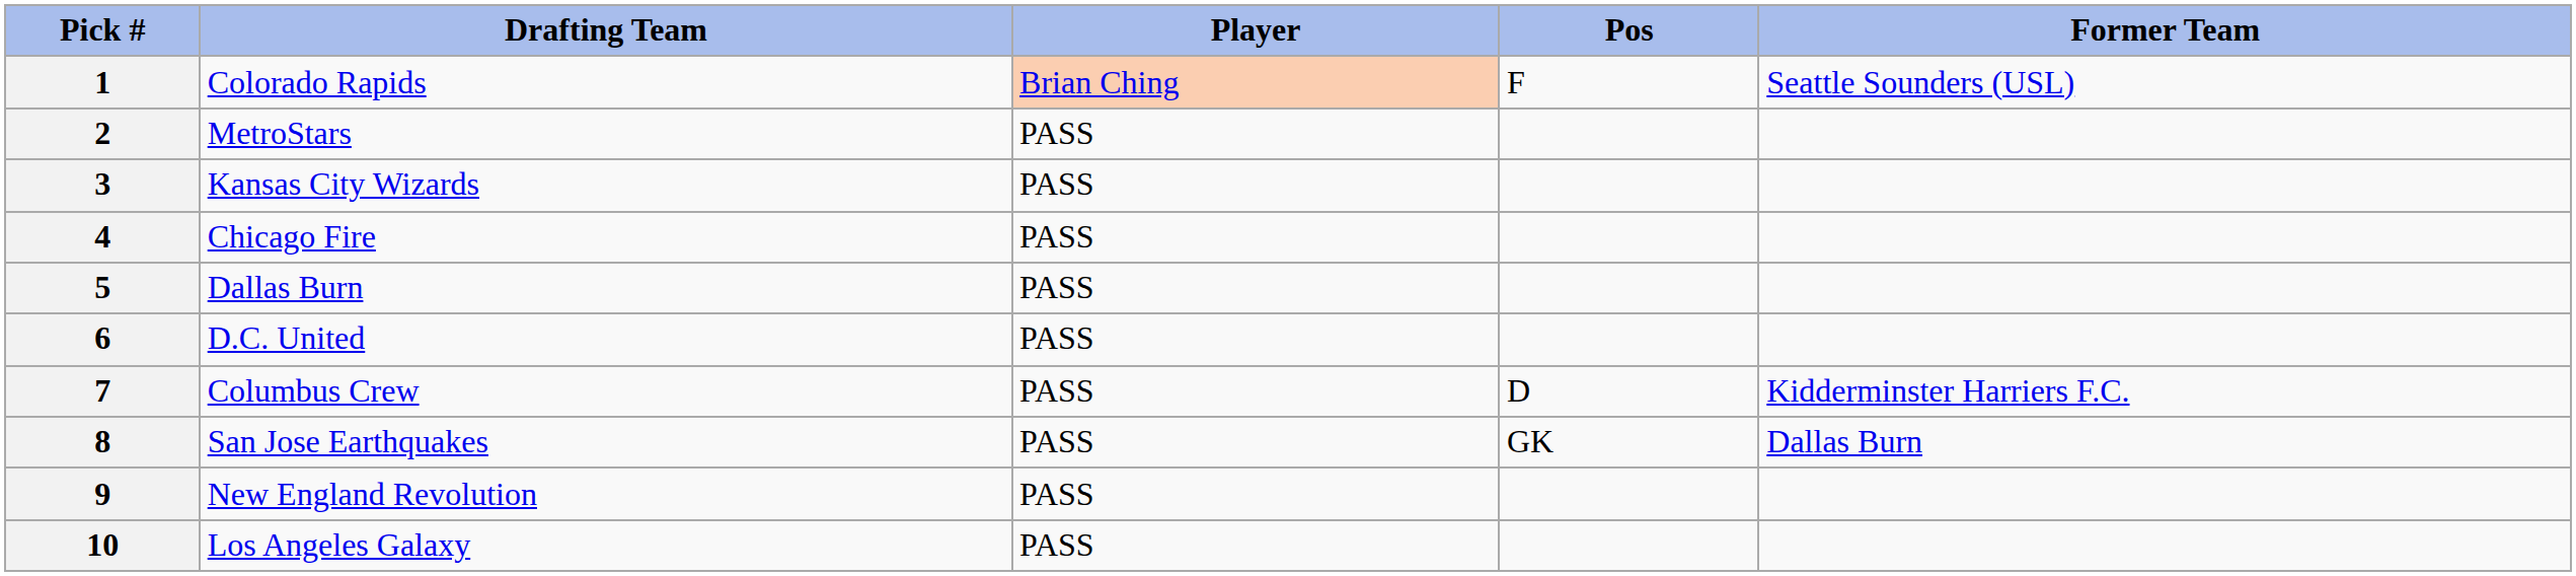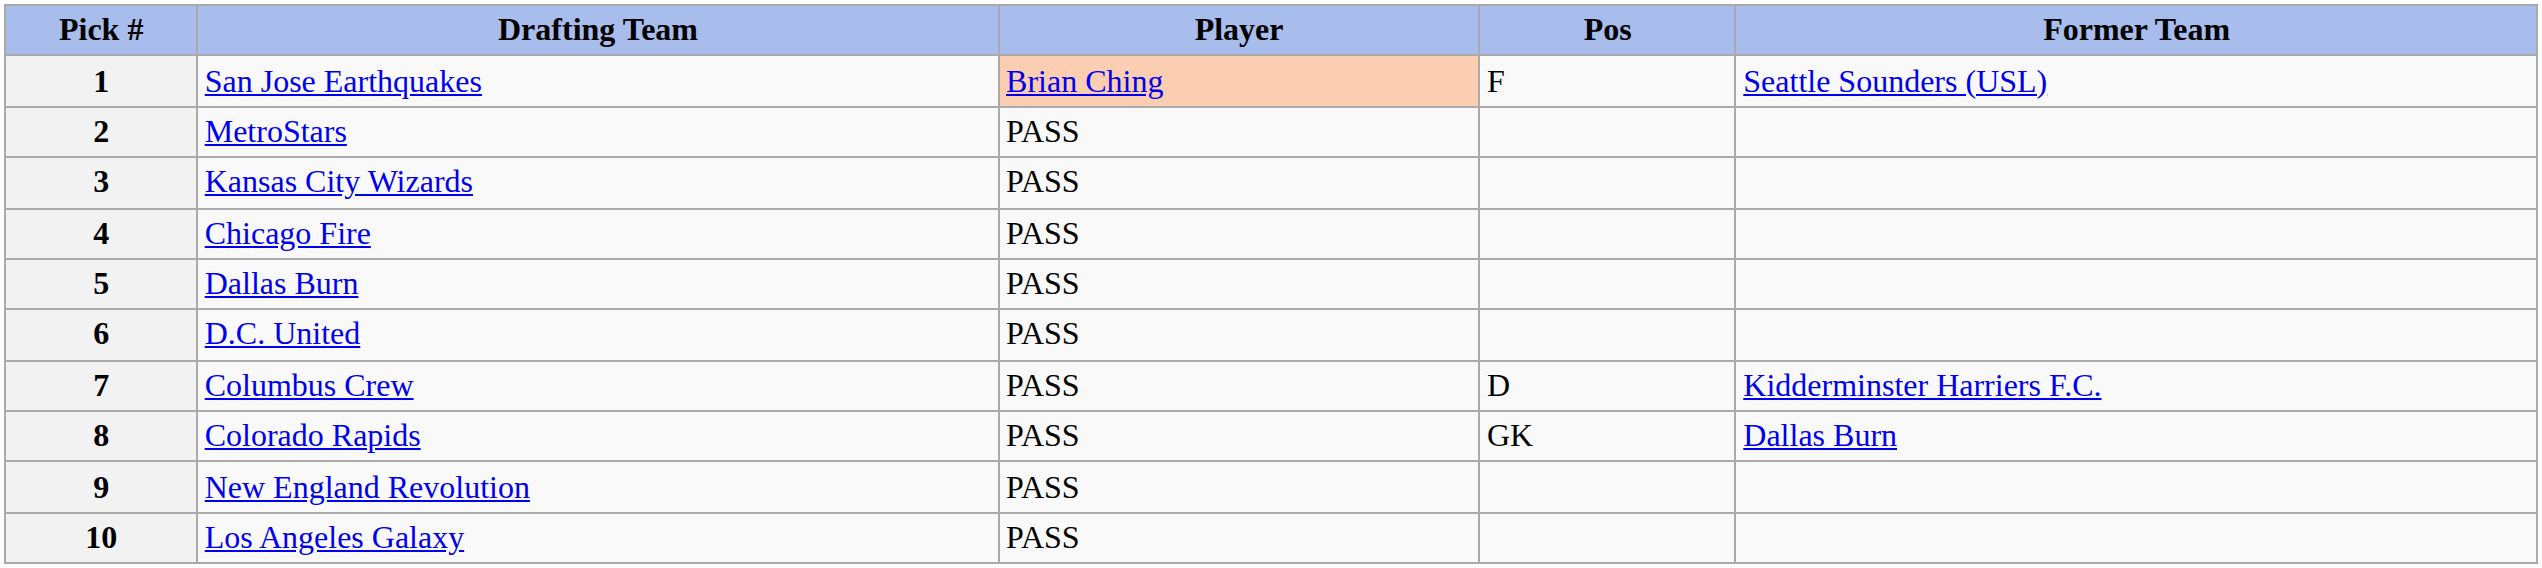1 | Drafting Team: Colorado Rapids -> San Jose Earthquakes
8 | Drafting Team: San Jose Earthquakes -> Colorado Rapids
